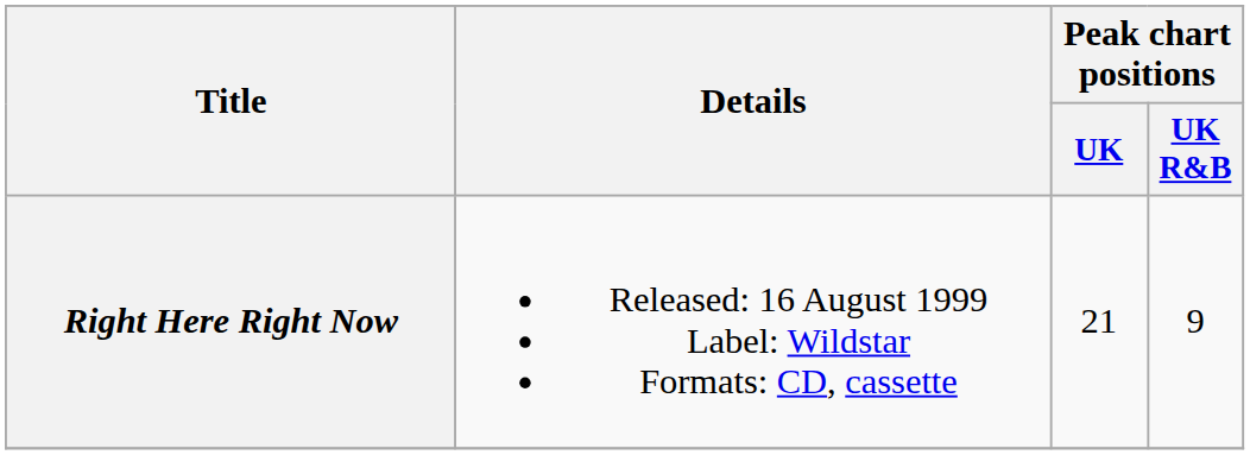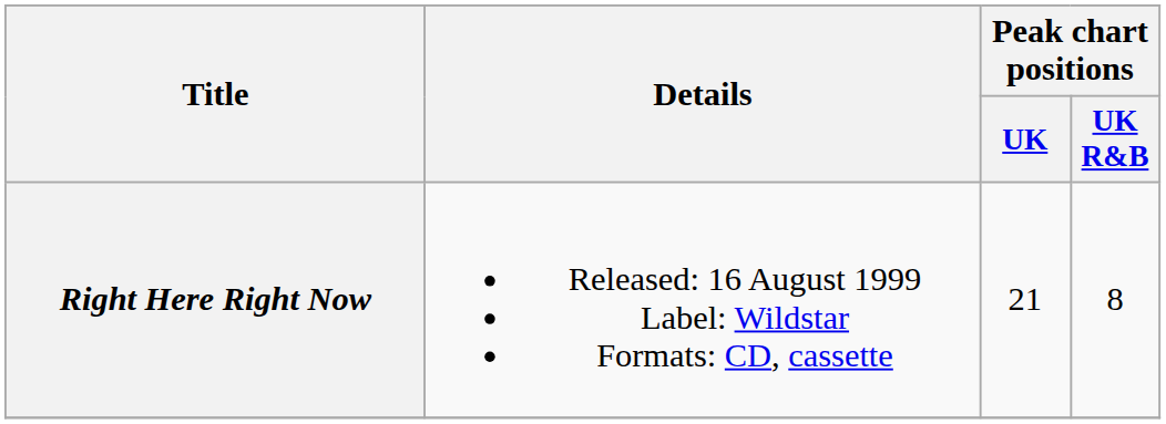Right Here Right Now | Peak chart positions / UK R&B: 9 -> 8
